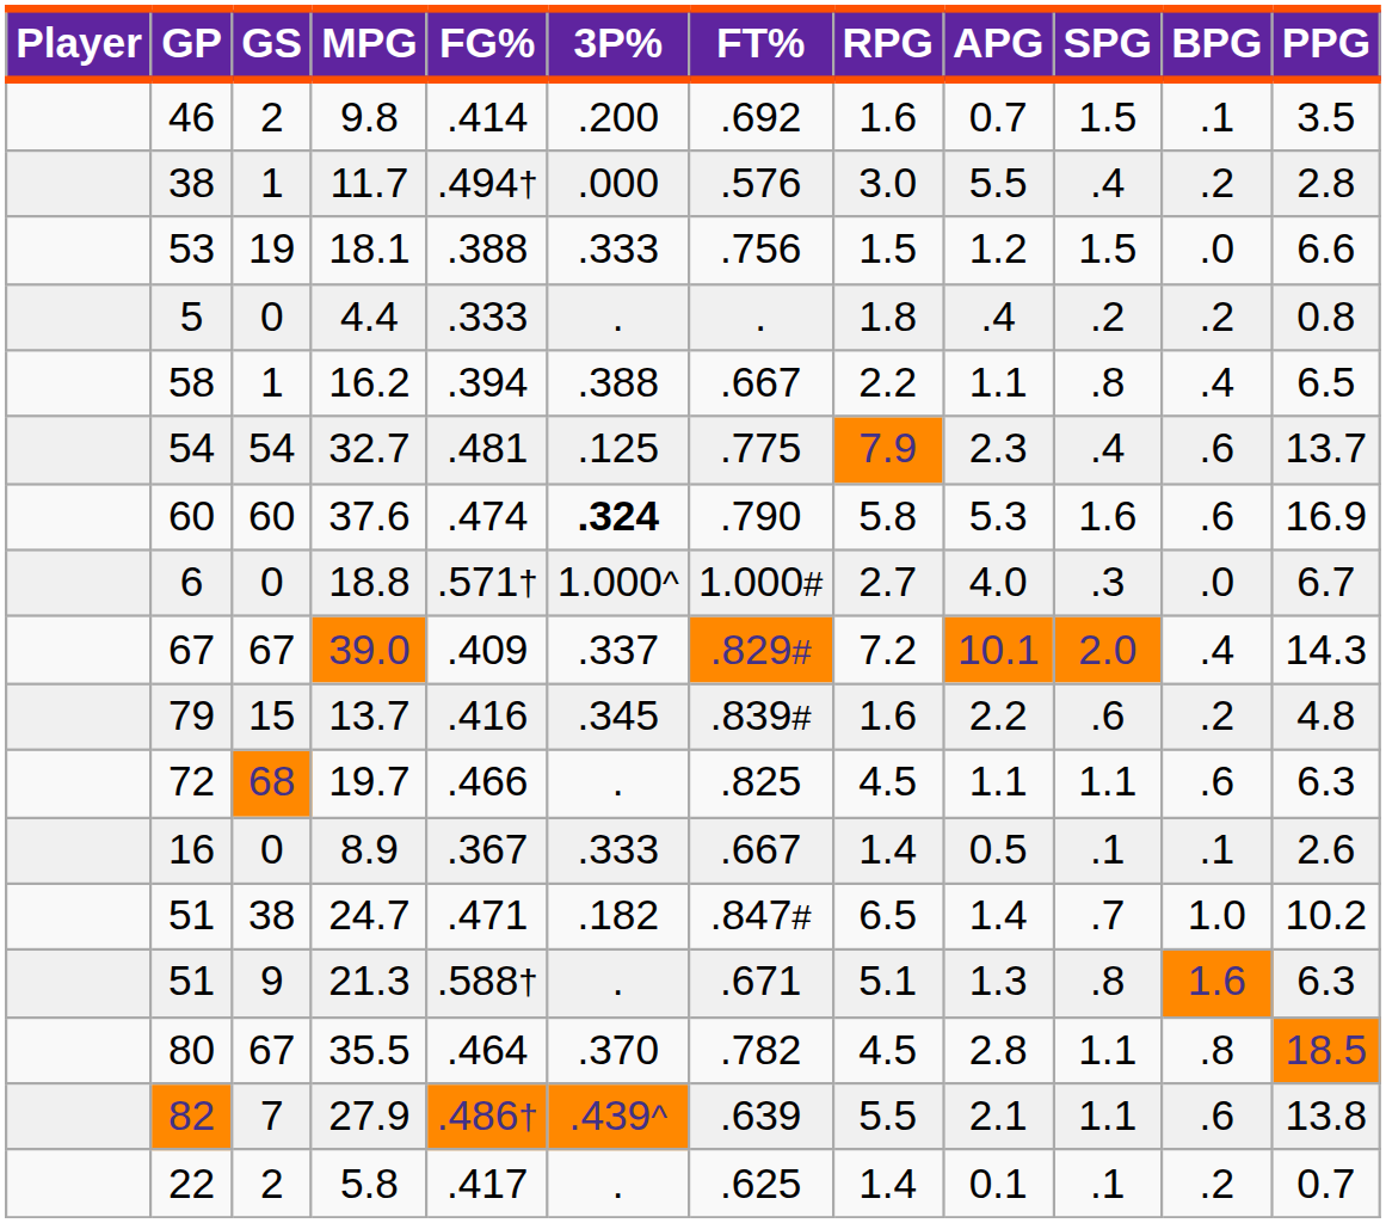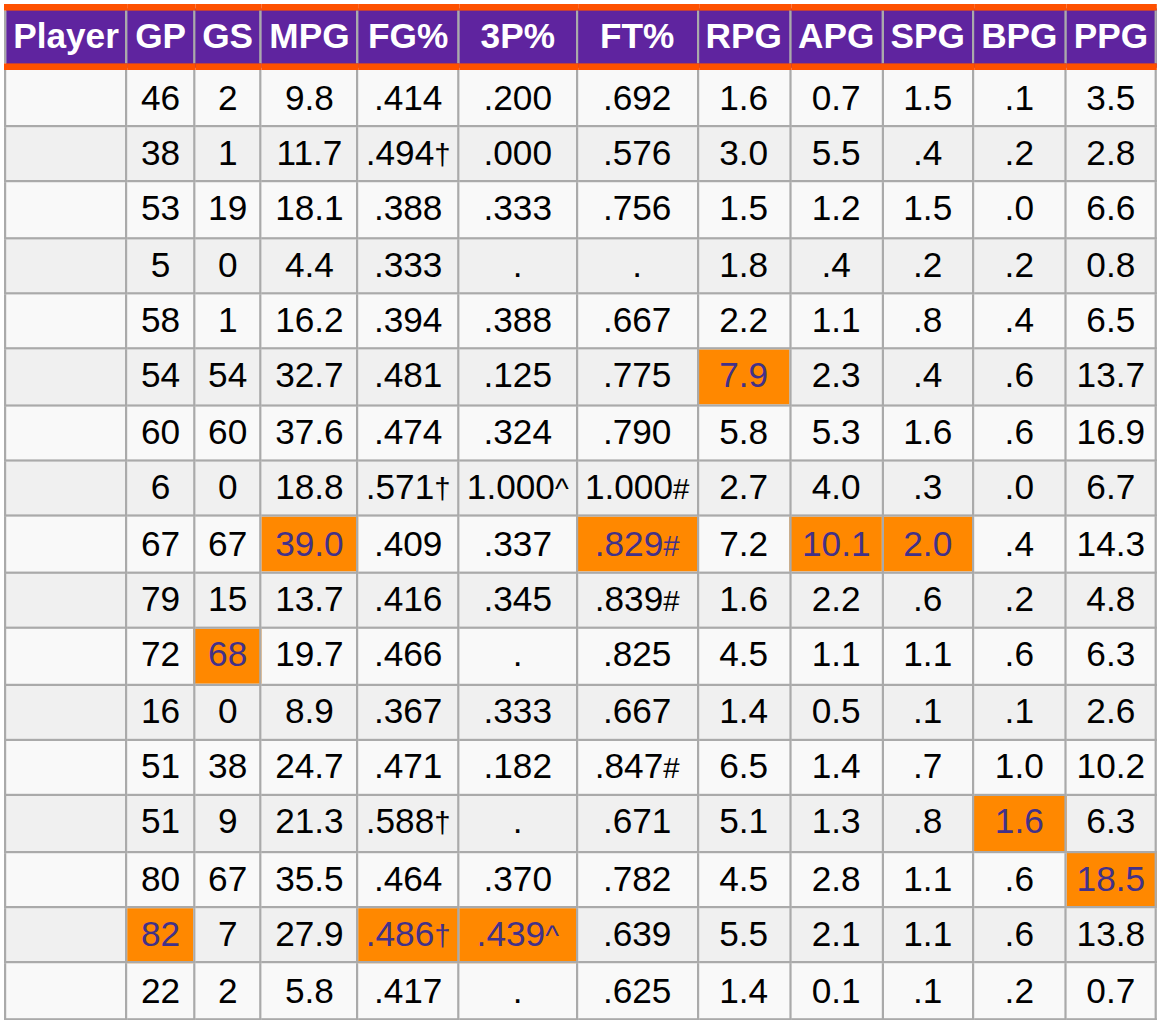37.6 | 3P%: bold -> normal
35.5 | BPG: .8 -> .6
